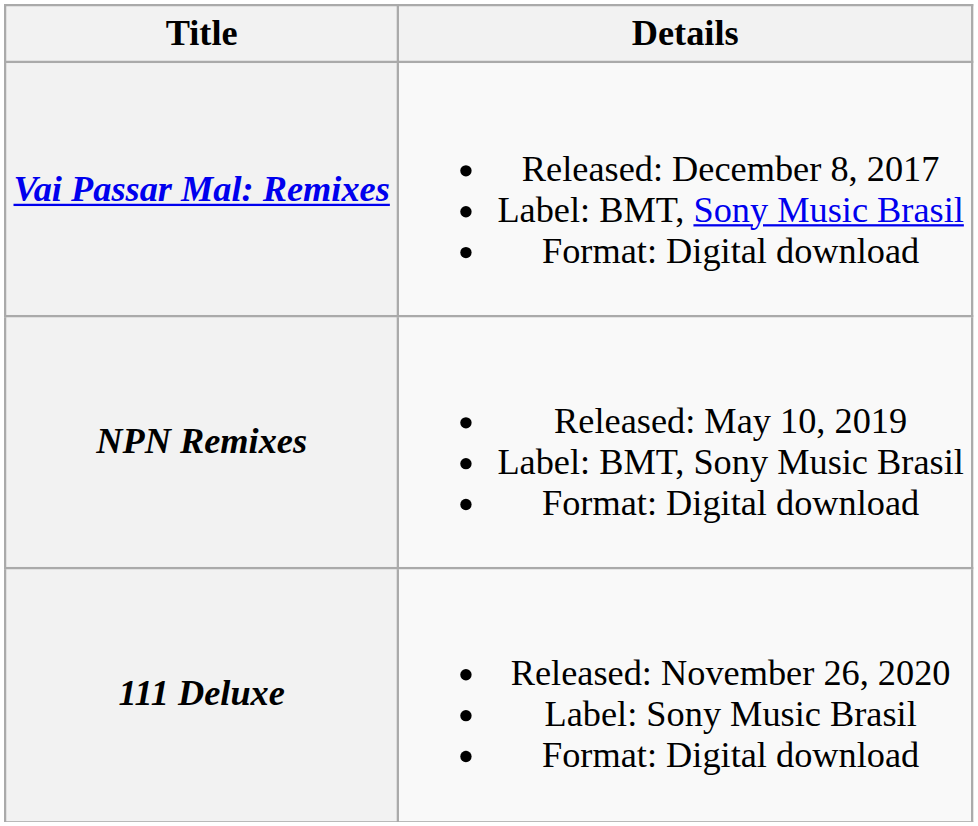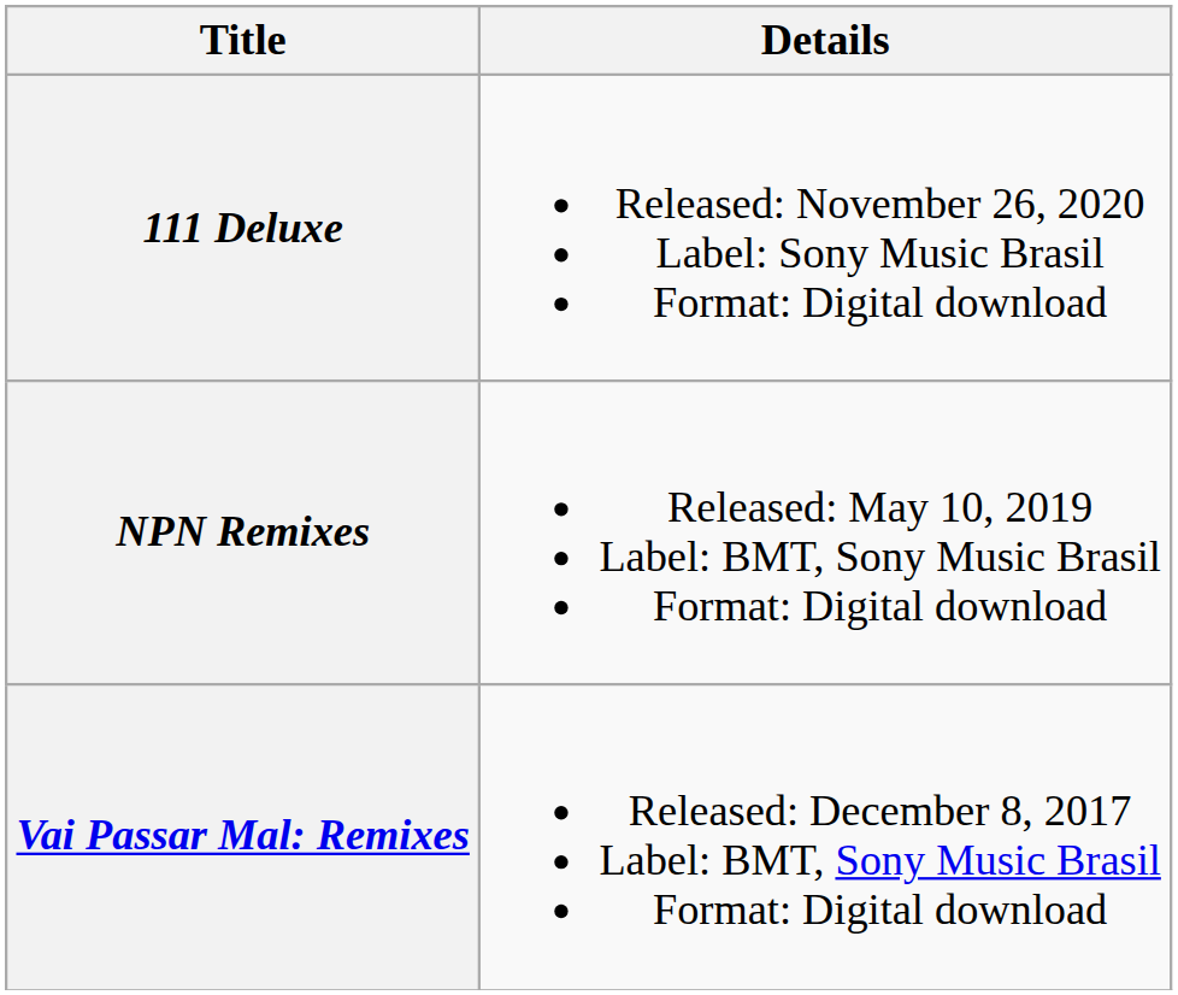rows swapped: Vai Passar Mal: Remixes <-> 111 Deluxe
